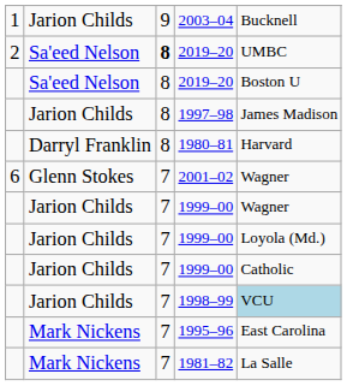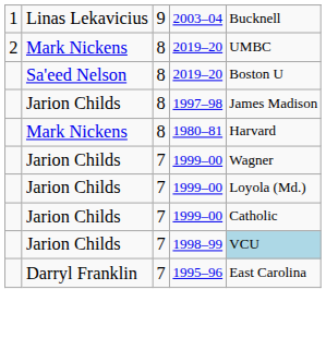2003–04 | column 2: Jarion Childs -> Linas Lekavicius
2 / 2019–20 | column 2: Sa'eed Nelson -> Mark Nickens
2 / 2019–20 | column 3: bold -> normal
1980–81 | column 2: Darryl Franklin -> Mark Nickens
- row: 6 | Glenn Stokes | 7 | 2001–02 | Wagner
1995–96 | column 2: Mark Nickens -> Darryl Franklin
- row: Mark Nickens | 7 | 1981–82 | La Salle
